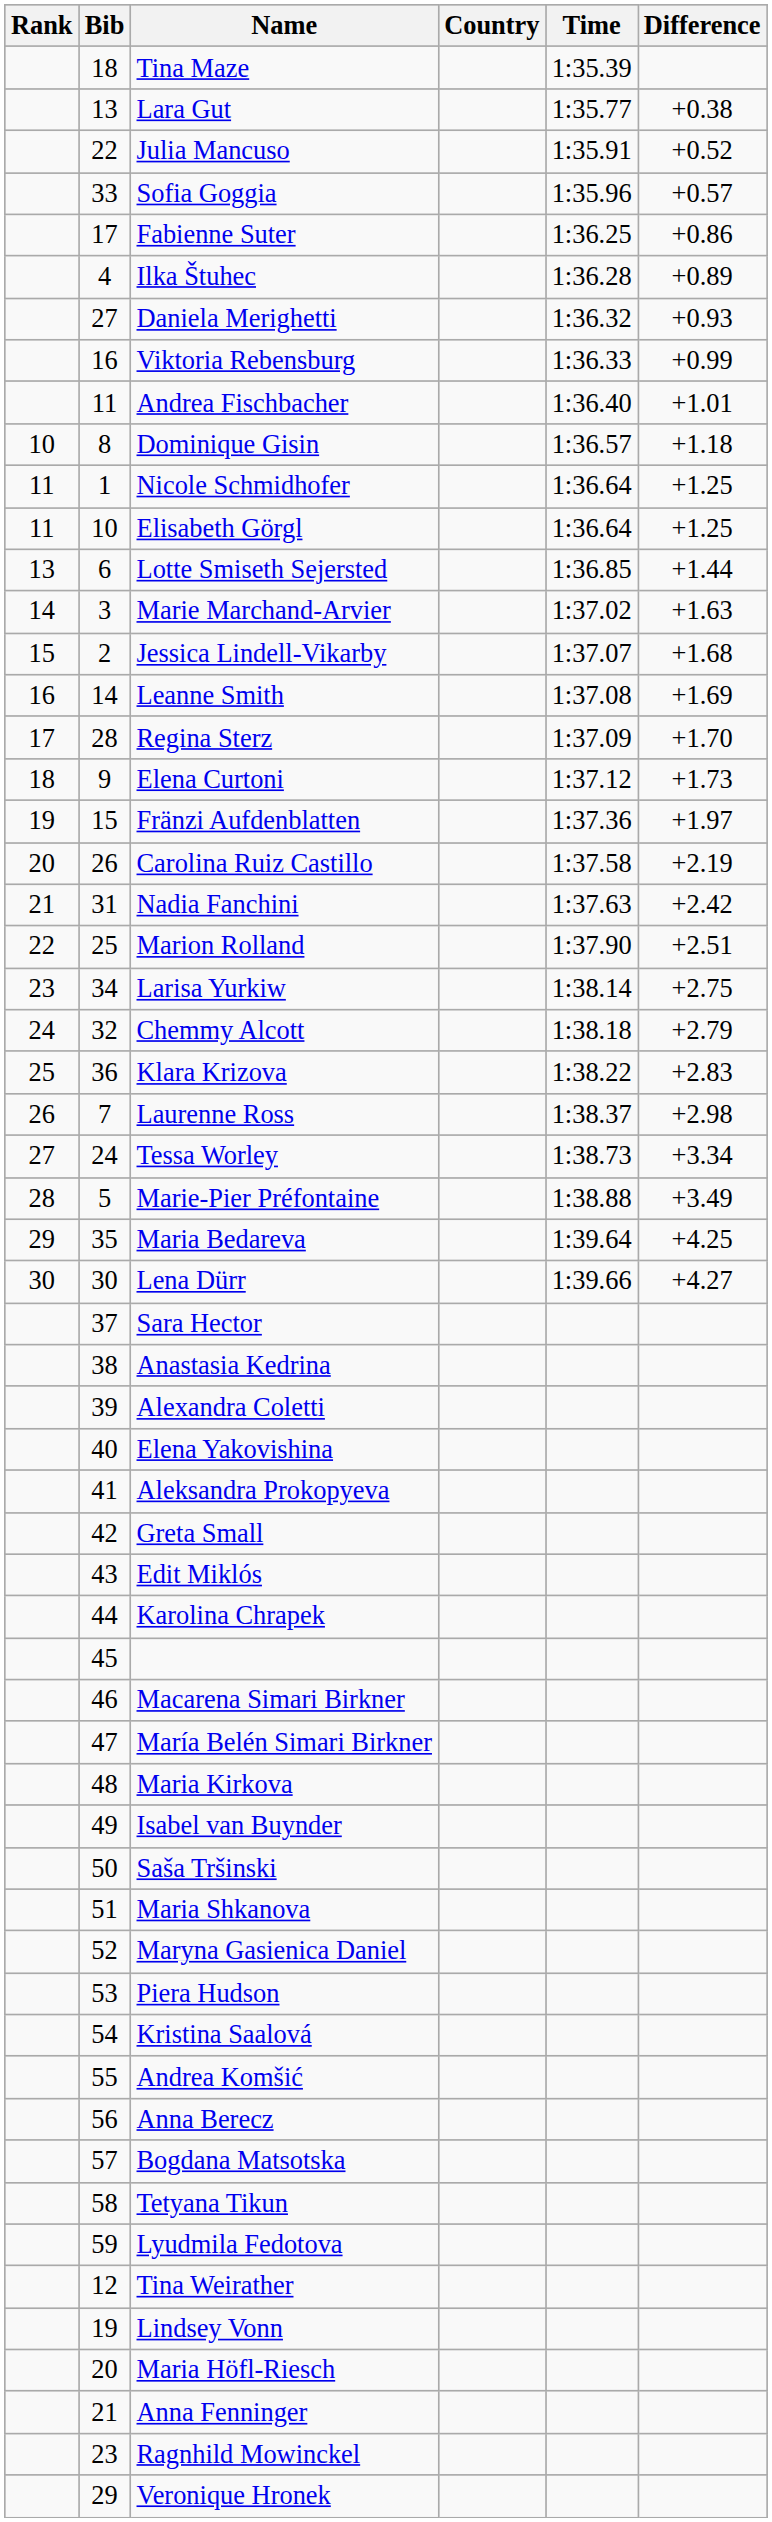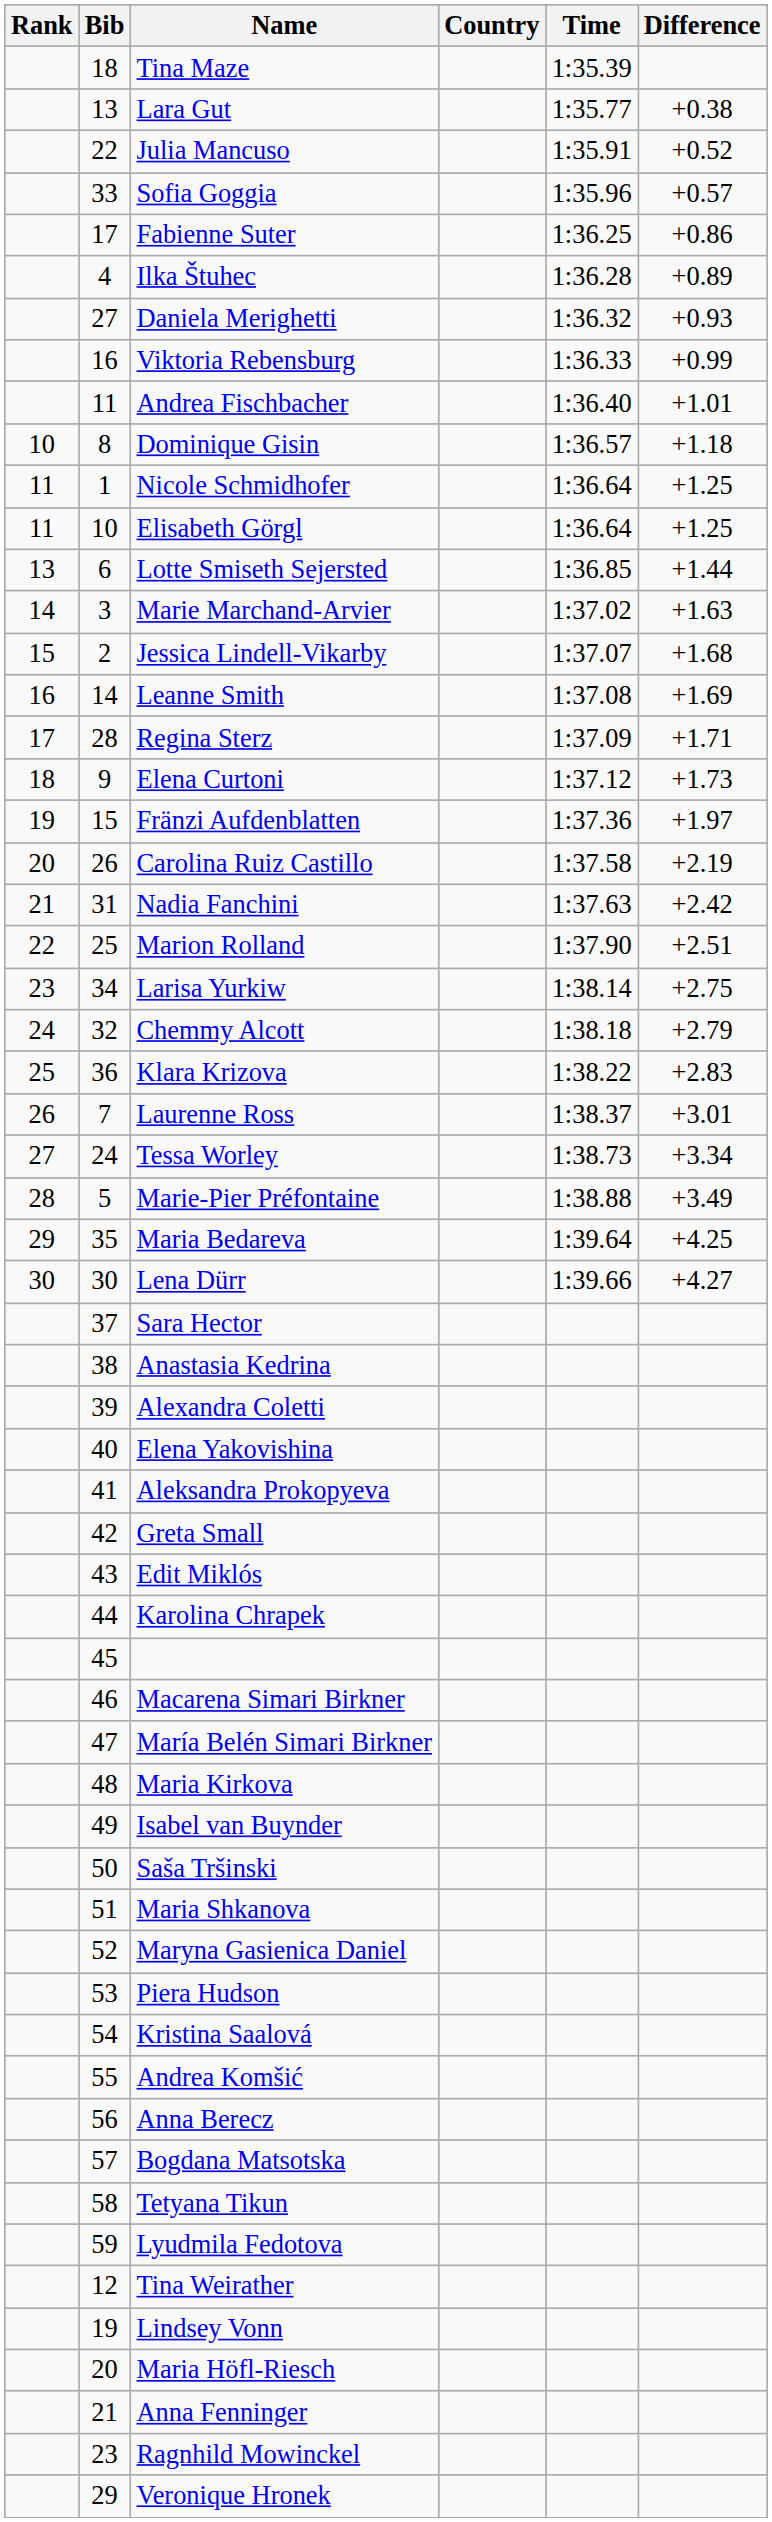Regina Sterz | Difference: +1.70 -> +1.71
Laurenne Ross | Difference: +2.98 -> +3.01
